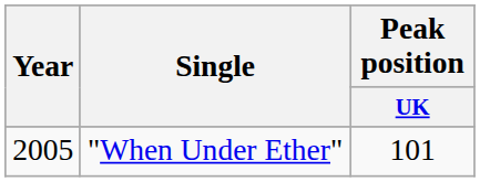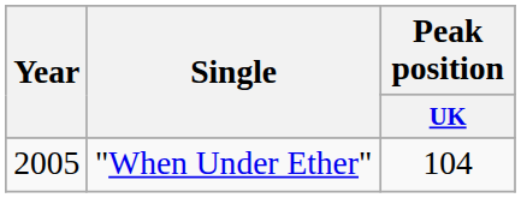"When Under Ether" | Peak position / UK: 101 -> 104
